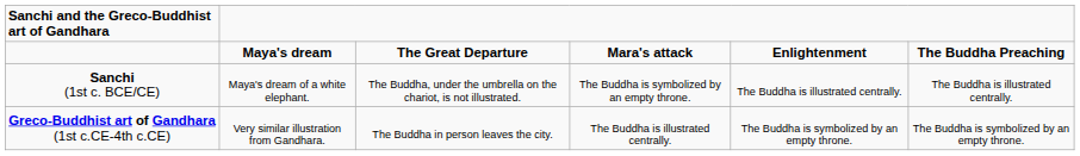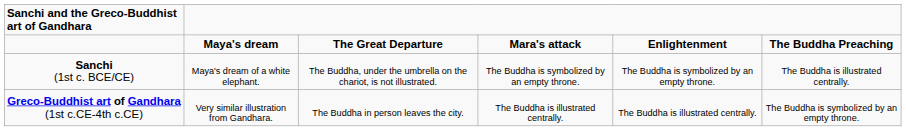Sanchi (1st c. BCE/CE) | column 5: The Buddha is illustrated centrally. -> The Buddha is symbolized by an empty throne.
Greco-Buddhist art of Gandhara (1st c.CE-4th c.CE) | column 5: The Buddha is symbolized by an empty throne. -> The Buddha is illustrated centrally.
